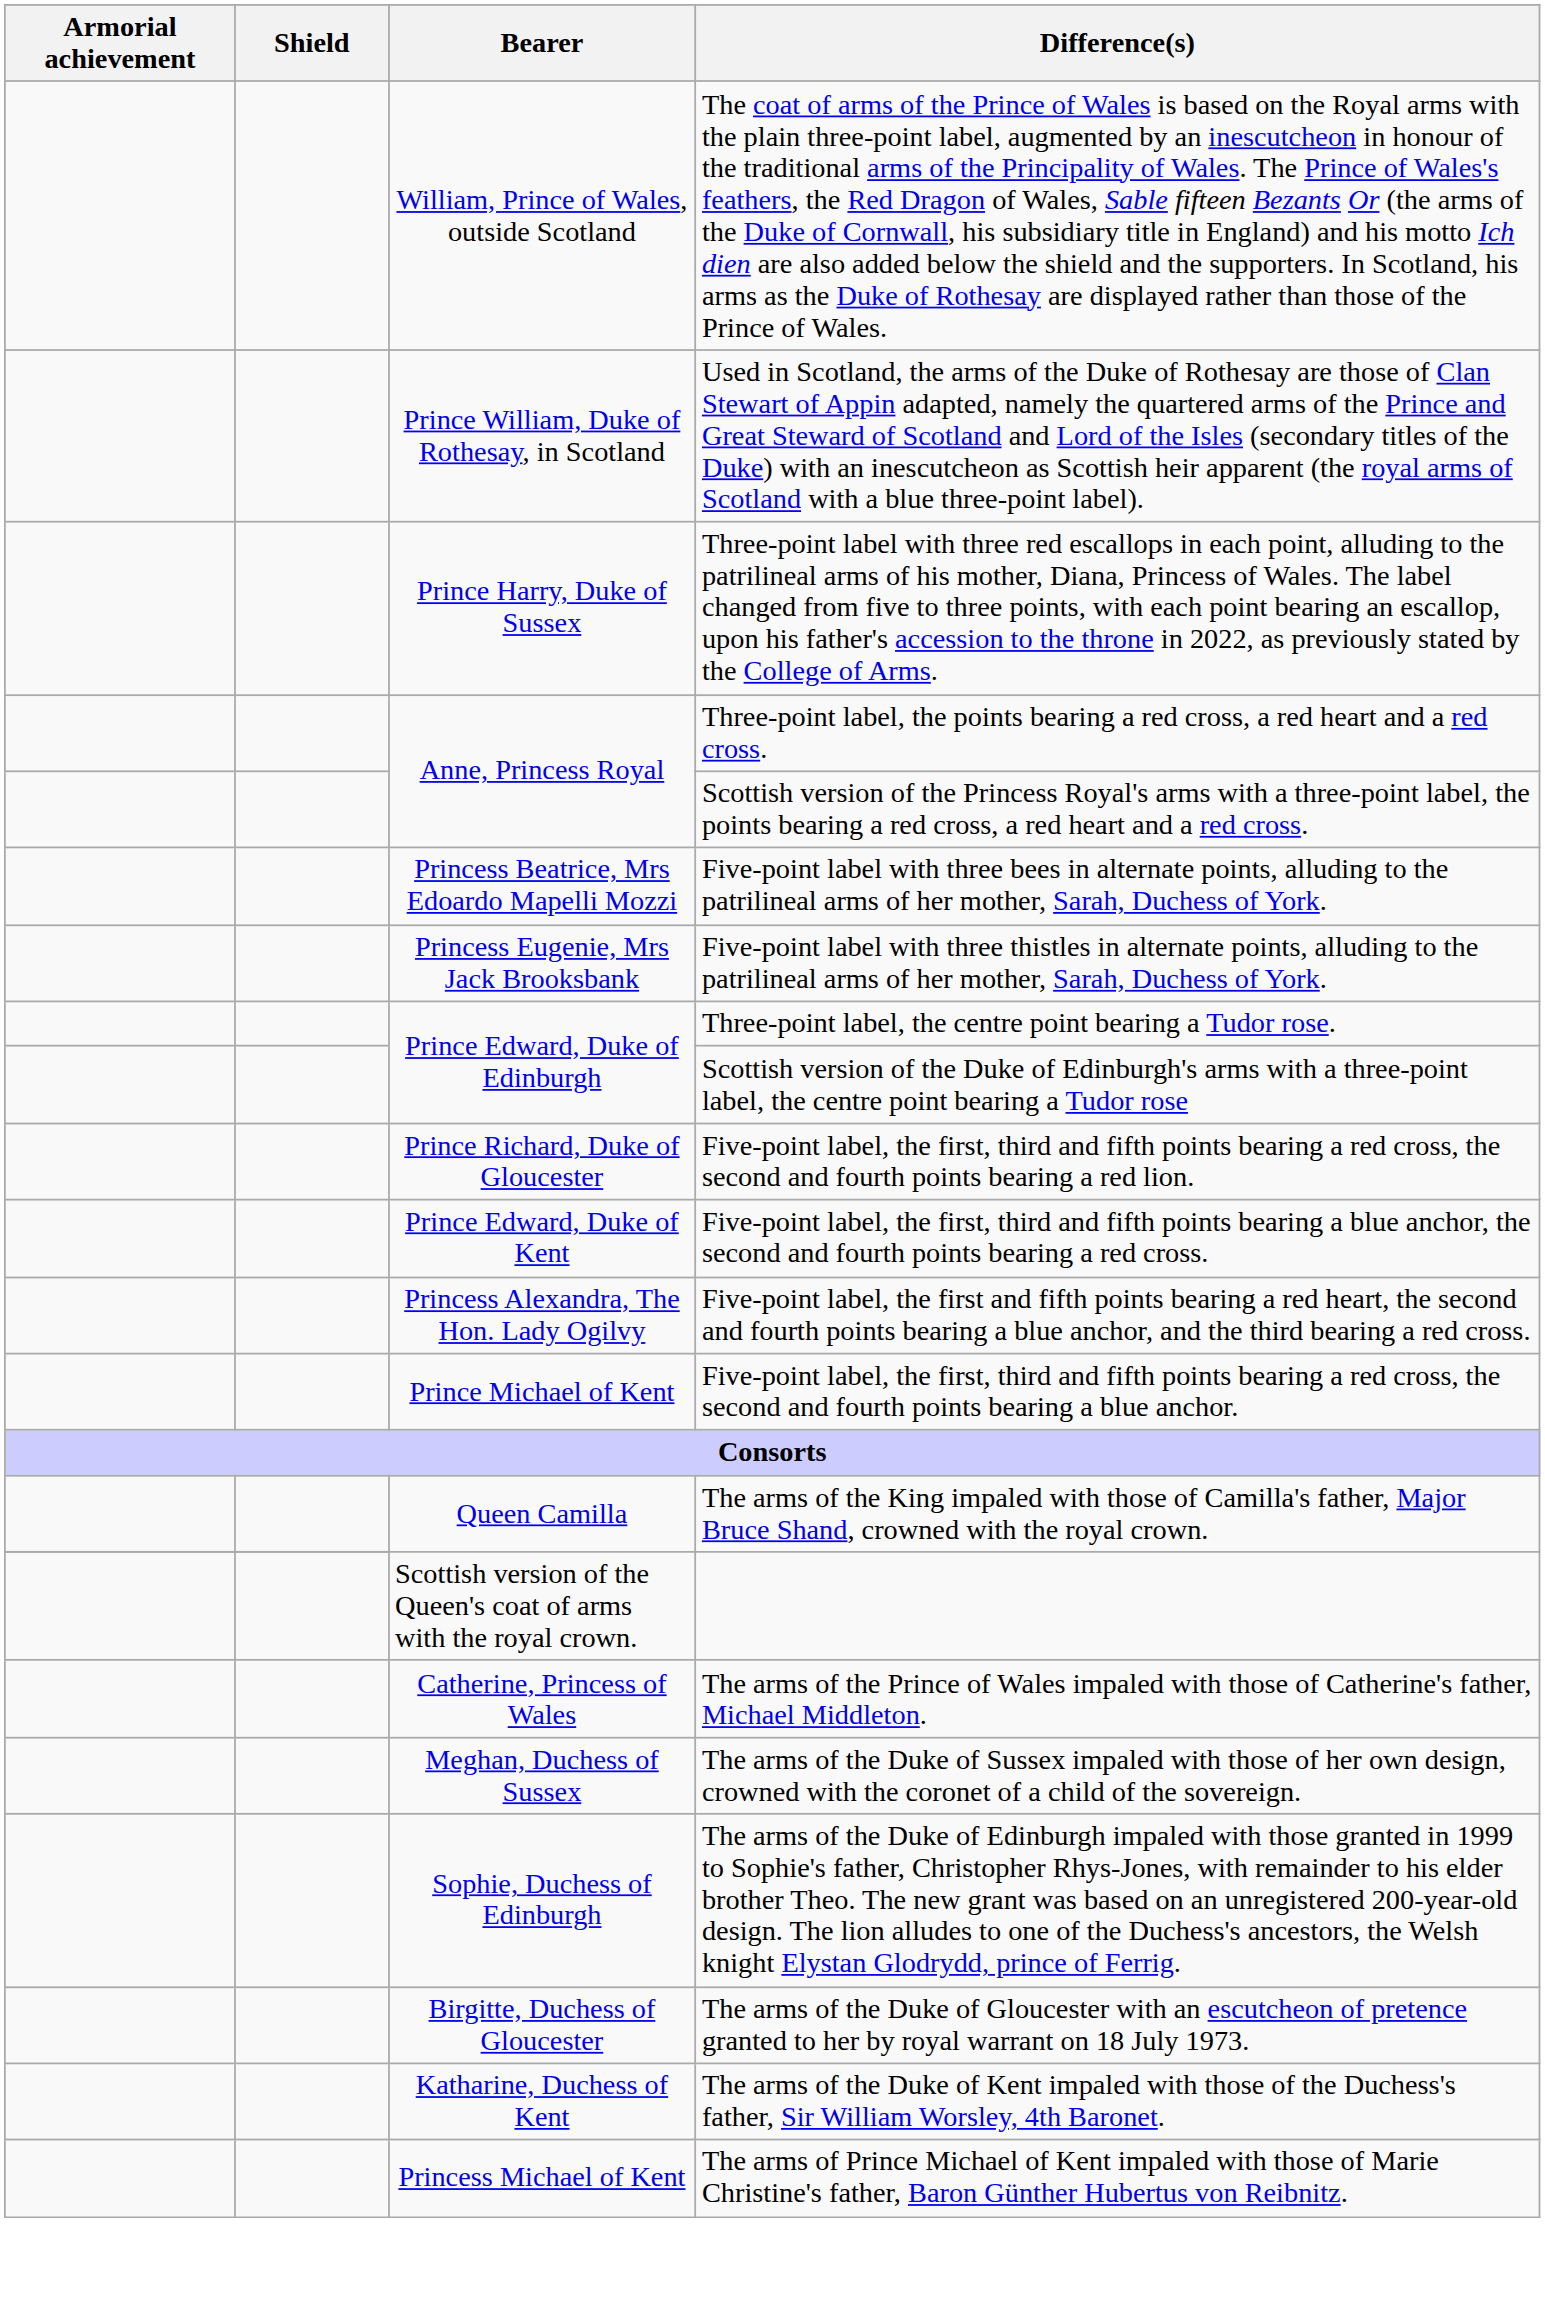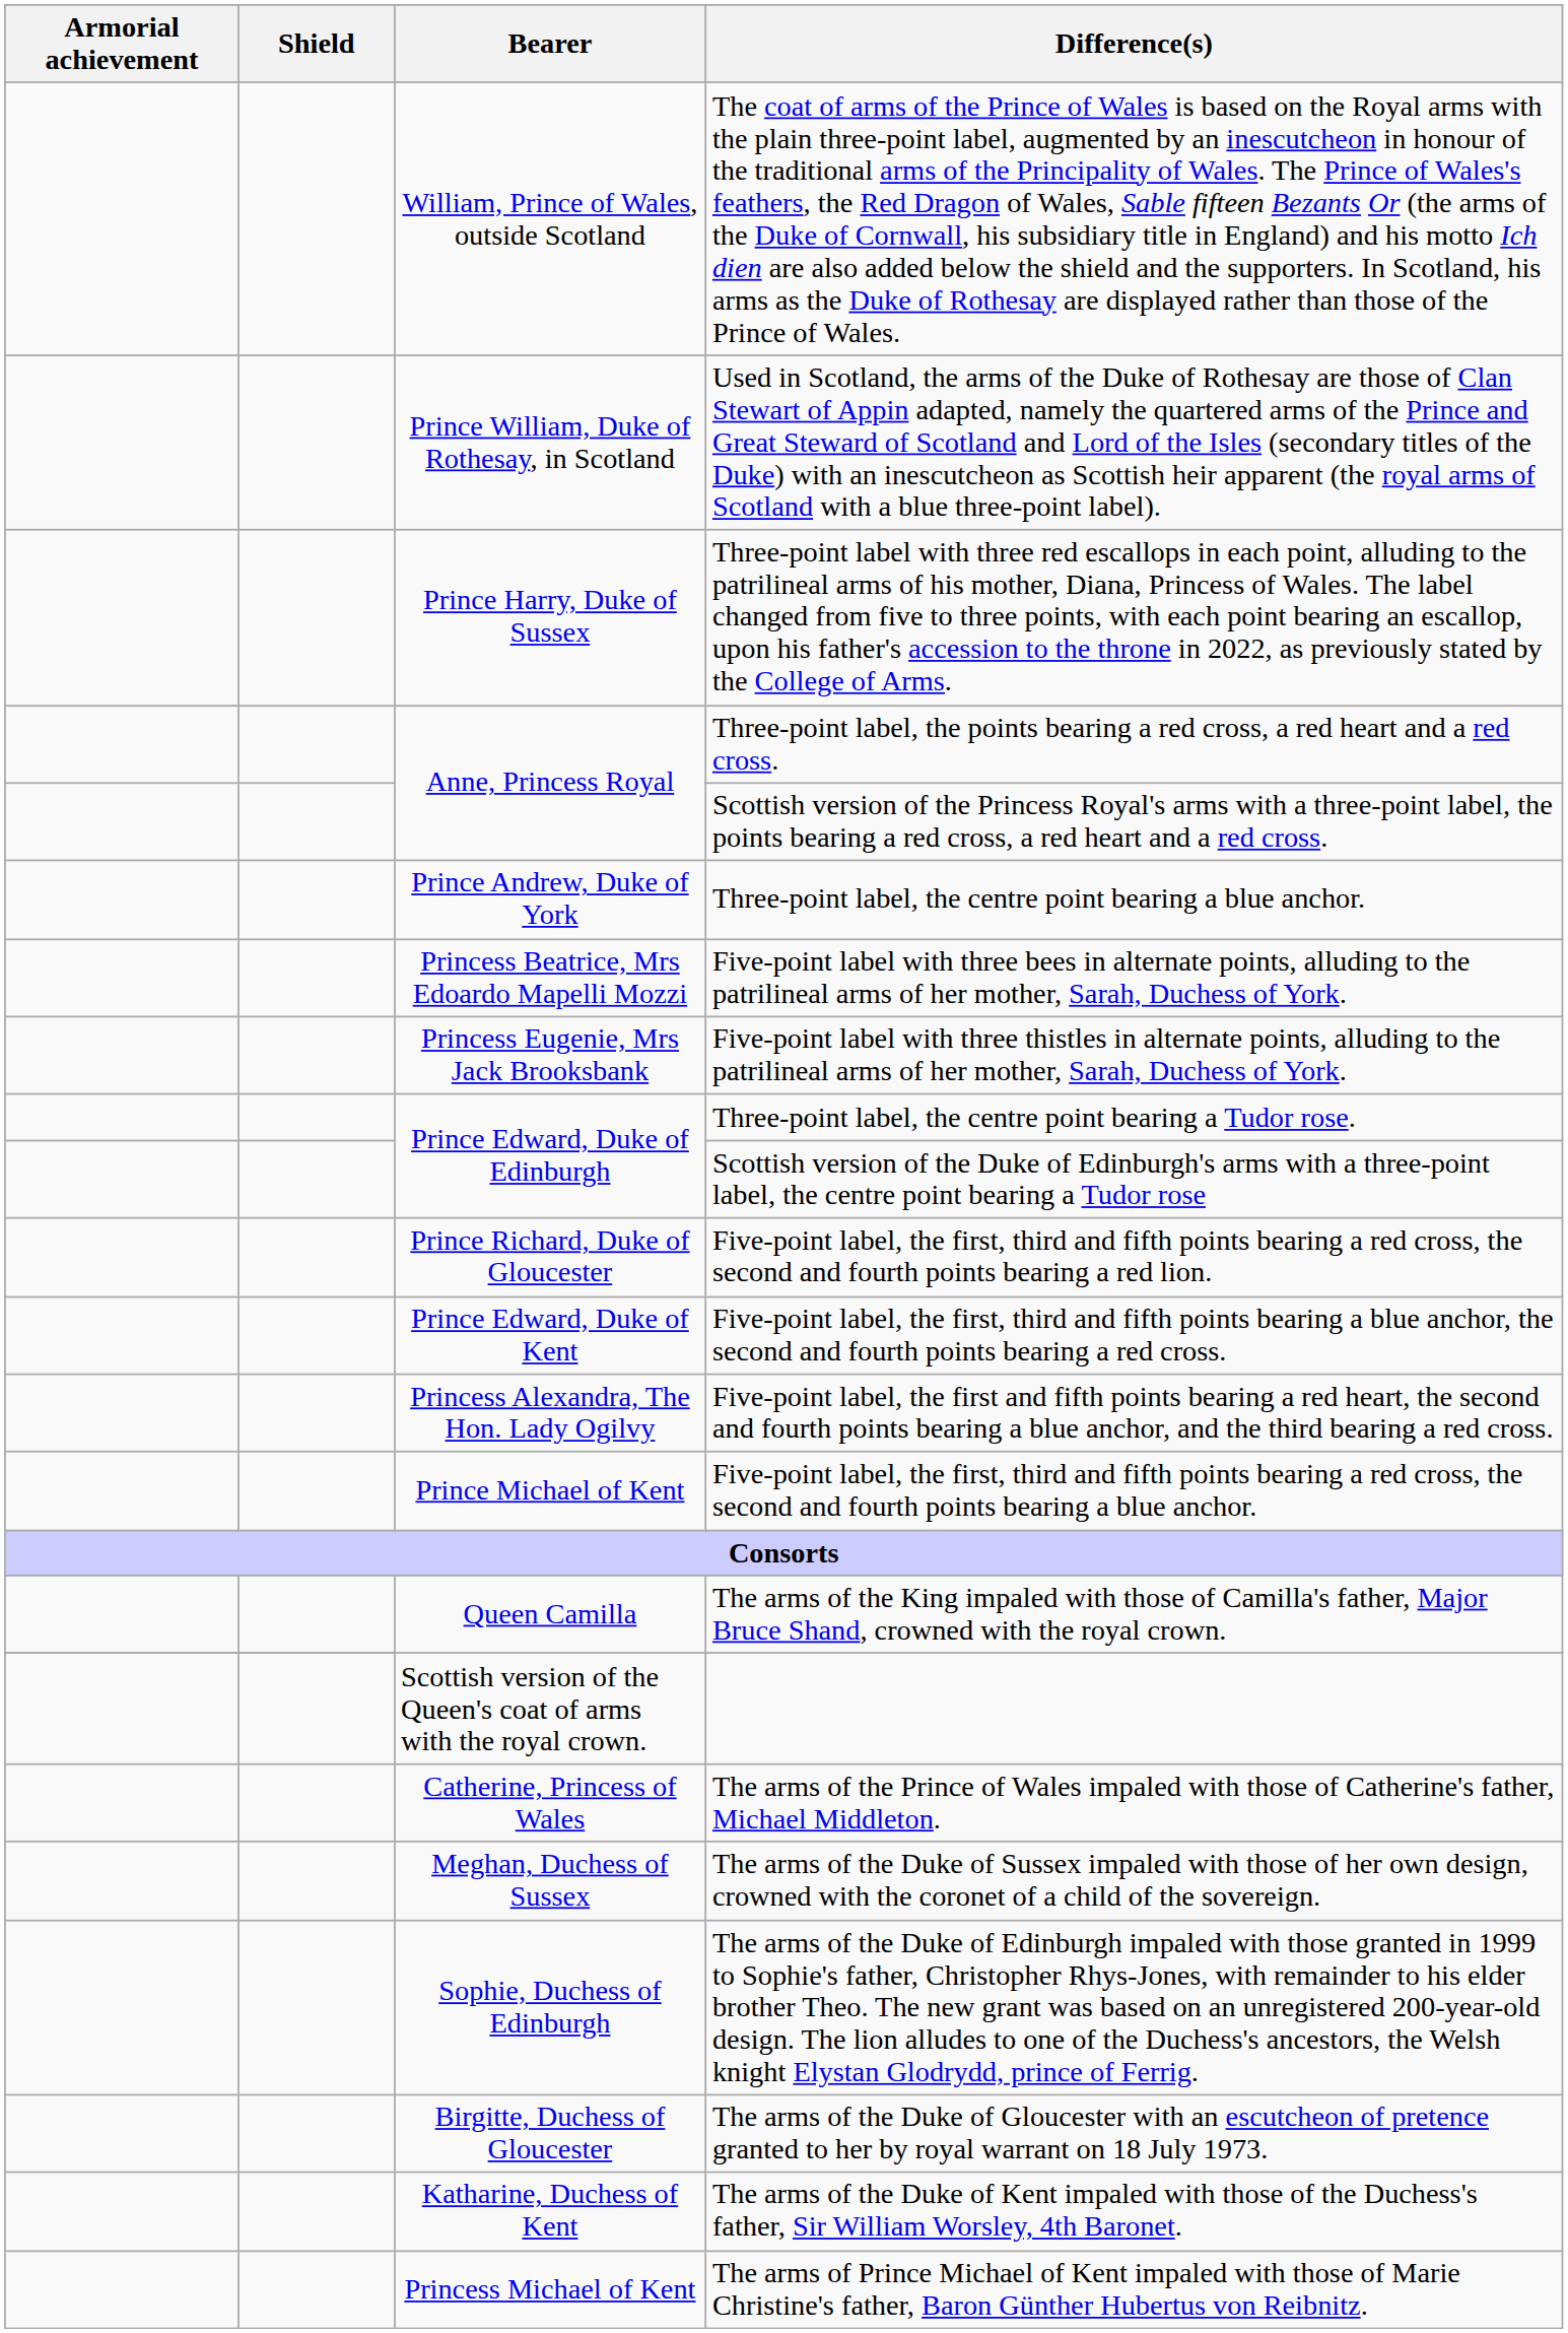+ row: Prince Andrew, Duke of York | Three-point label, the centre point bearing a blue anchor.
